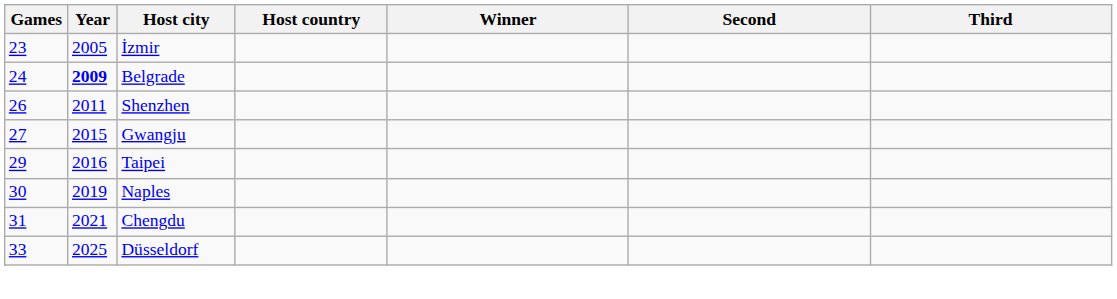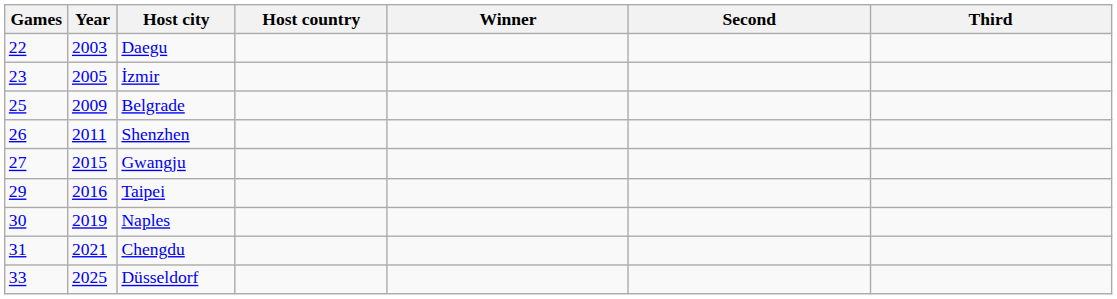+ row: 22 | 2003 | Daegu
Belgrade | Games: 24 -> 25
Belgrade | Year: bold -> normal
